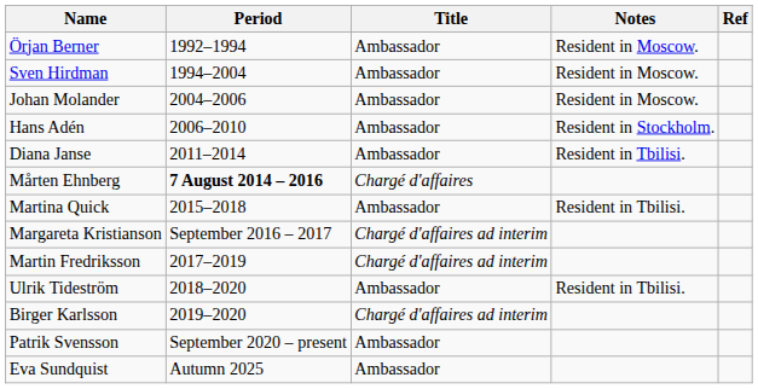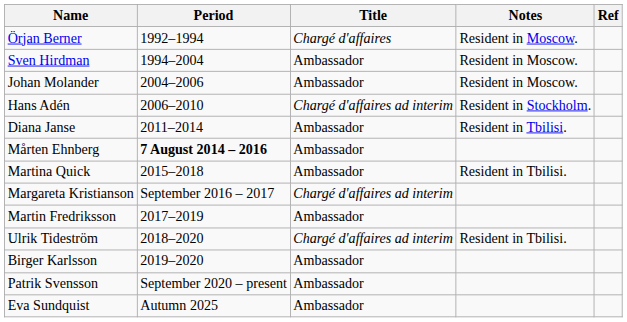Örjan Berner | Title: Ambassador -> Chargé d'affaires
Hans Adén | Title: Ambassador -> Chargé d'affaires ad interim
Mårten Ehnberg | Title: Chargé d'affaires -> Ambassador
Martin Fredriksson | Title: Chargé d'affaires ad interim -> Ambassador
Ulrik Tideström | Title: Ambassador -> Chargé d'affaires ad interim
Birger Karlsson | Title: Chargé d'affaires ad interim -> Ambassador
